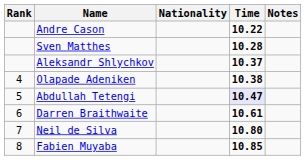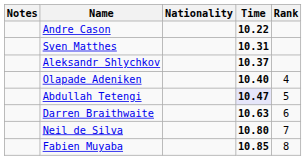columns swapped: Rank <-> Notes
Sven Matthes | Time: 10.28 -> 10.31
Olapade Adeniken | Time: 10.38 -> 10.40
Darren Braithwaite | Time: 10.61 -> 10.63
